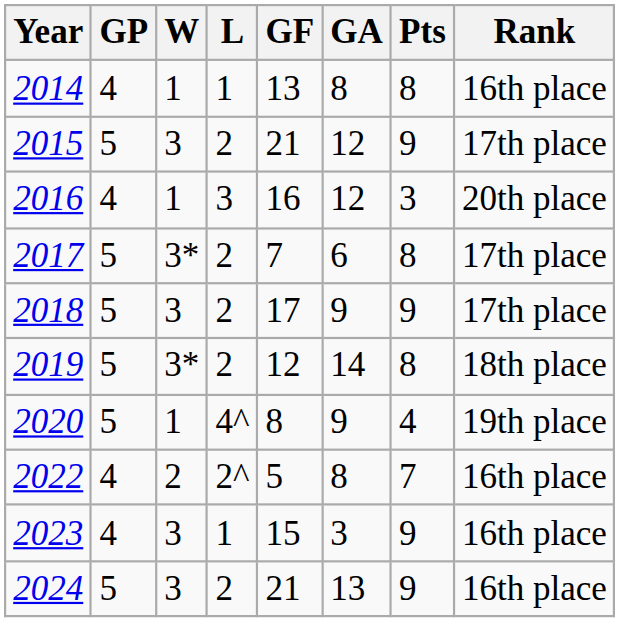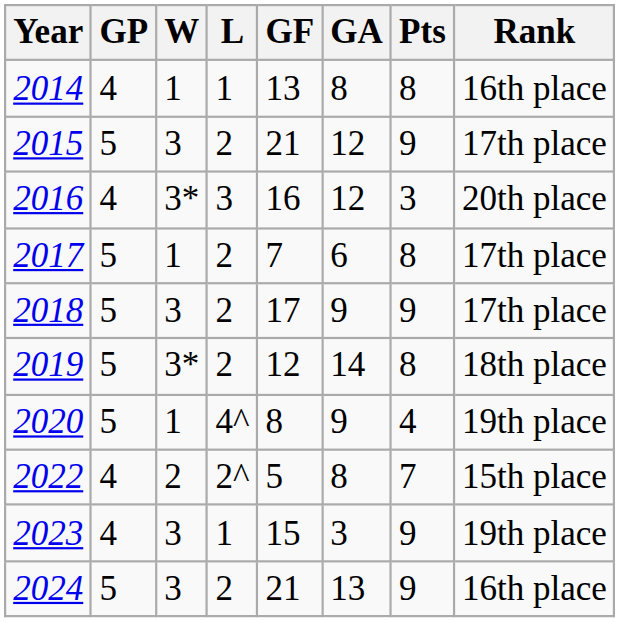2016 | W: 1 -> 3*
2017 | W: 3* -> 1
2022 | Rank: 16th place -> 15th place
2023 | Rank: 16th place -> 19th place
